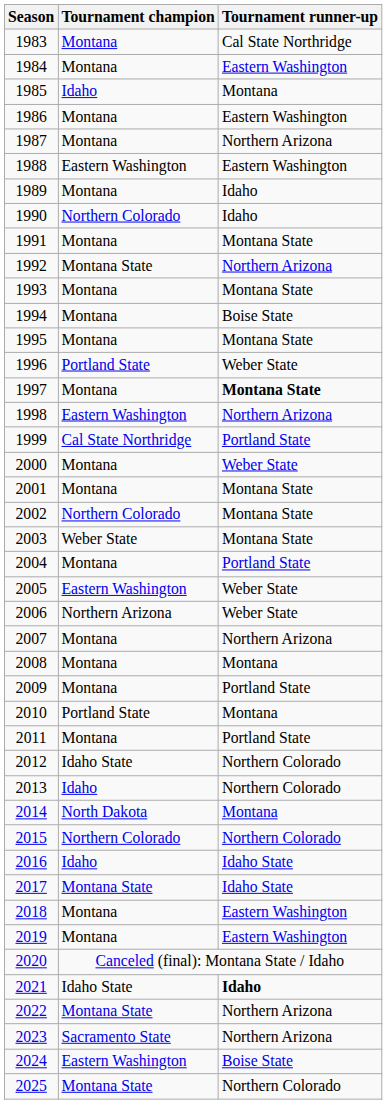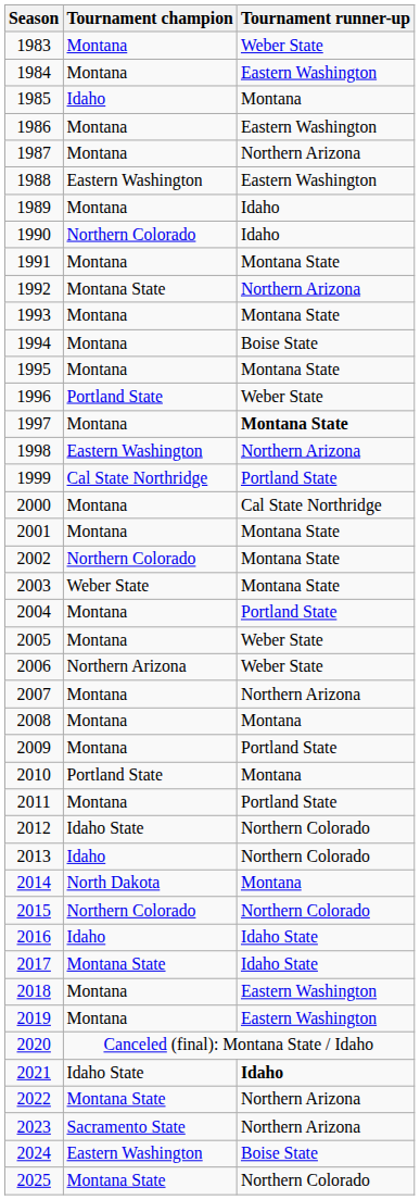1983 | Tournament runner-up: Cal State Northridge -> Weber State
2000 | Tournament runner-up: Weber State -> Cal State Northridge
2005 | Tournament champion: Eastern Washington -> Montana
